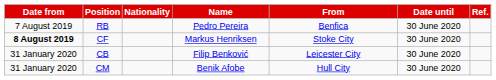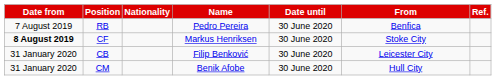columns swapped: From <-> Date until
